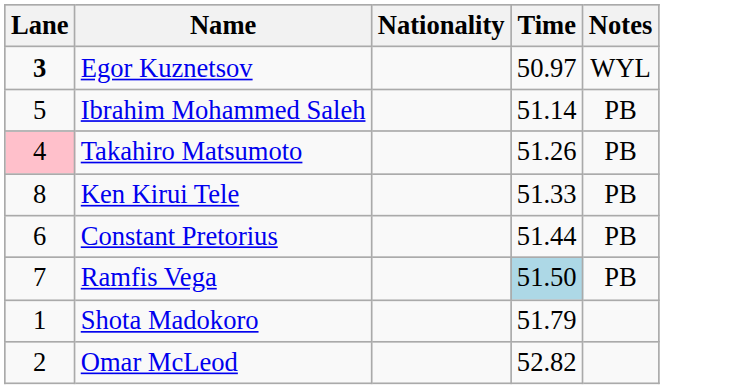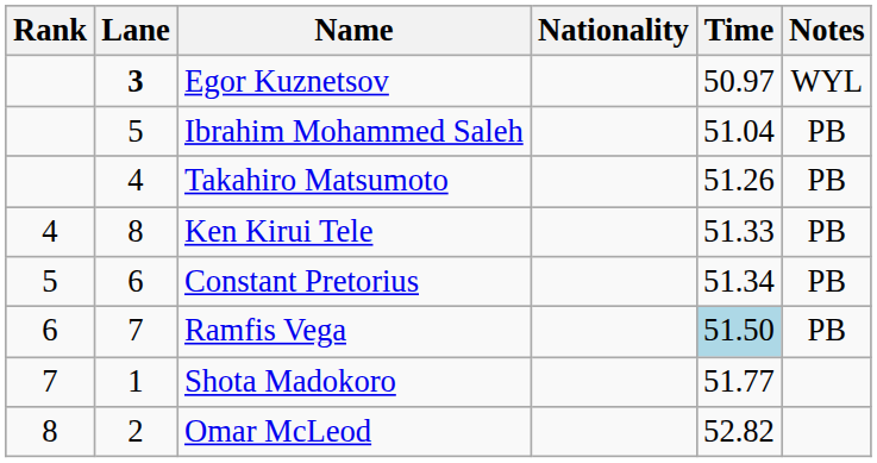+ column: Rank | 4 | 5 | 6 | 7 | 8
Ibrahim Mohammed Saleh | Time: 51.14 -> 51.04
Takahiro Matsumoto | Lane: pink background -> no background
Constant Pretorius | Time: 51.44 -> 51.34
Shota Madokoro | Time: 51.79 -> 51.77
